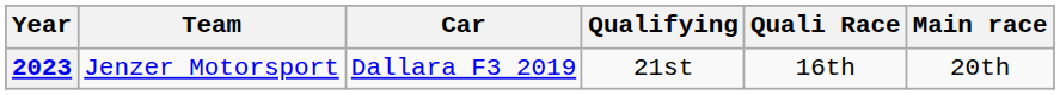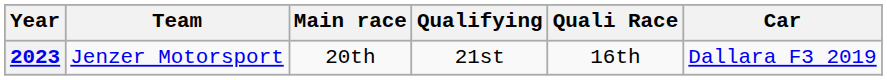columns swapped: Car <-> Main race
